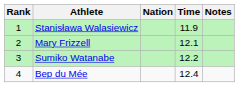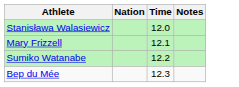- column: Rank | 1 | 2 | 3 | 4
Stanisława Walasiewicz | Time: 11.9 -> 12.0
Bep du Mée | Time: 12.4 -> 12.3
